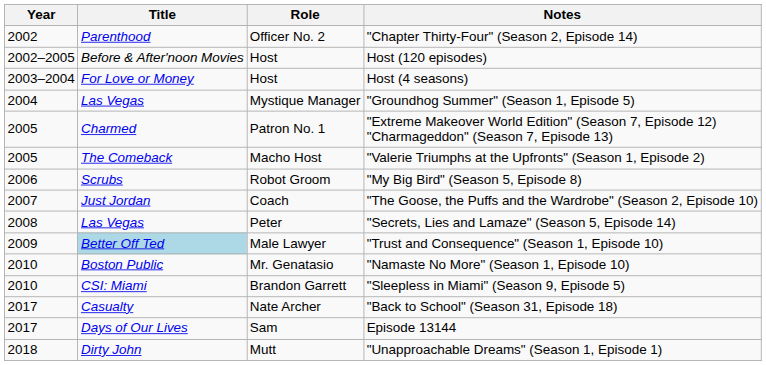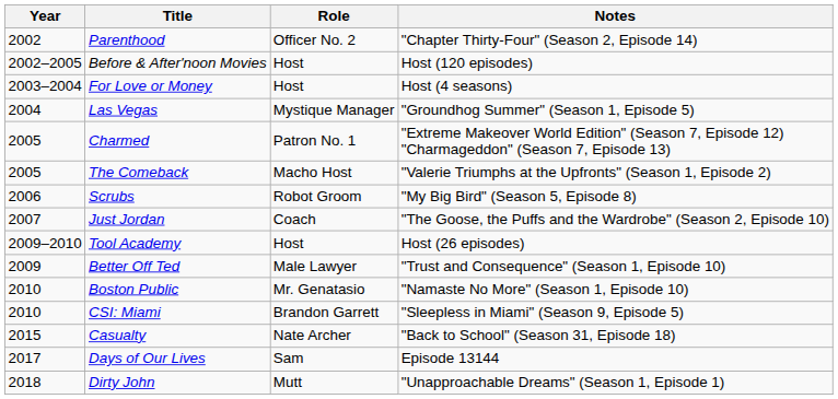- row: 2008 | Las Vegas | Peter | "Secrets, Lies and Lamaze" (Season 5, Episode 14)
+ row: 2009–2010 | Tool Academy | Host | Host (26 episodes)
"Trust and Consequence" (Season 1, Episode 10) | Title: lightblue background -> no background
"Back to School" (Season 31, Episode 18) | Year: 2017 -> 2015
